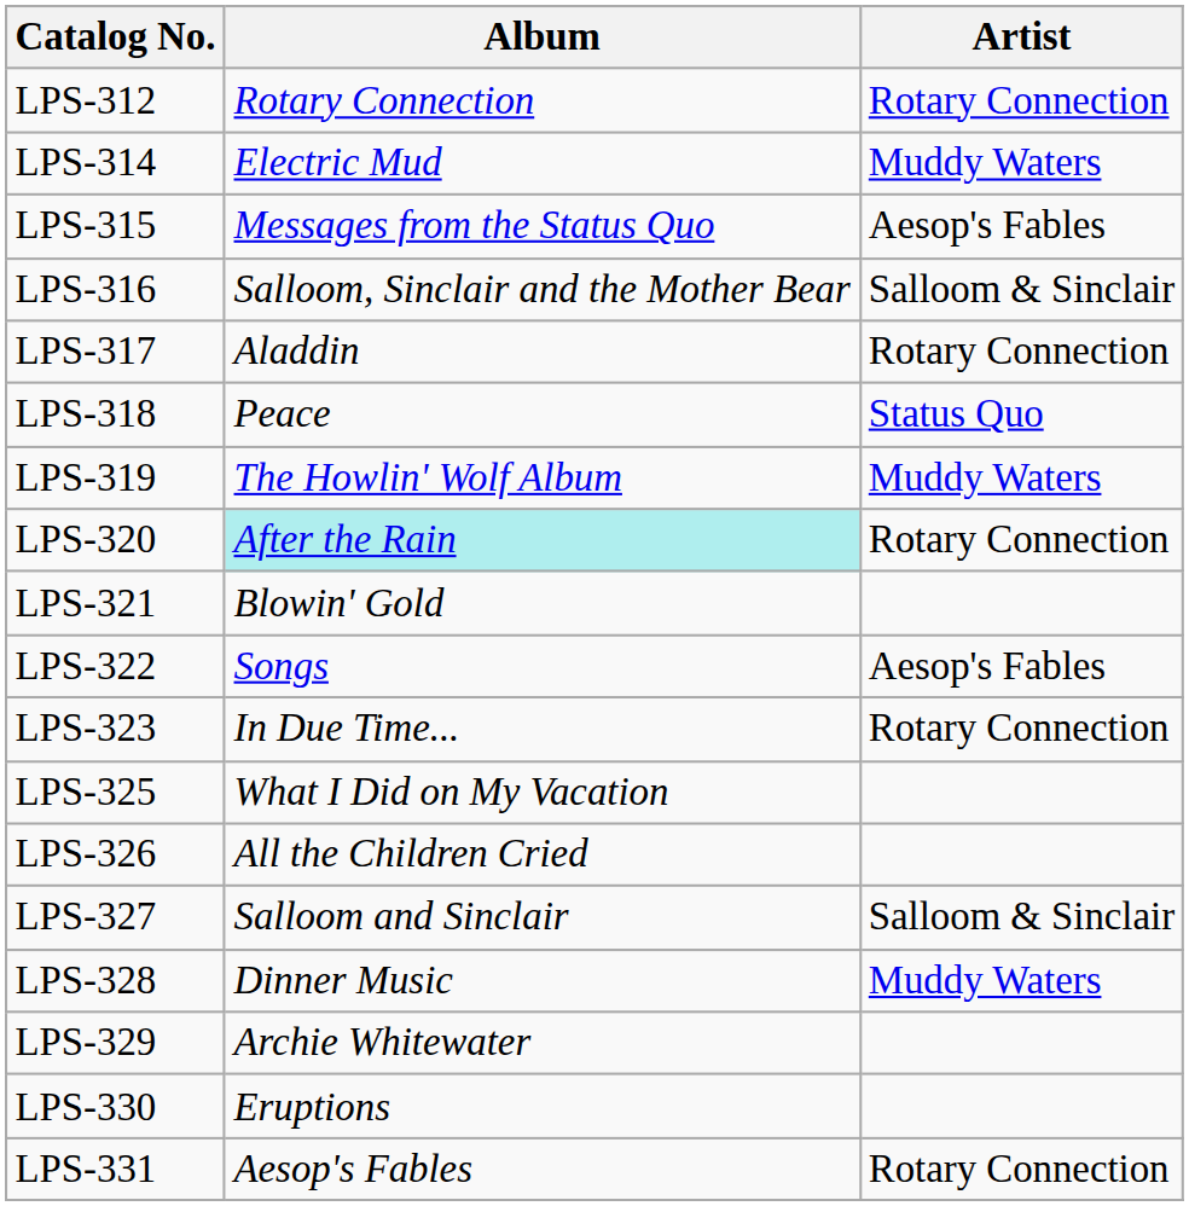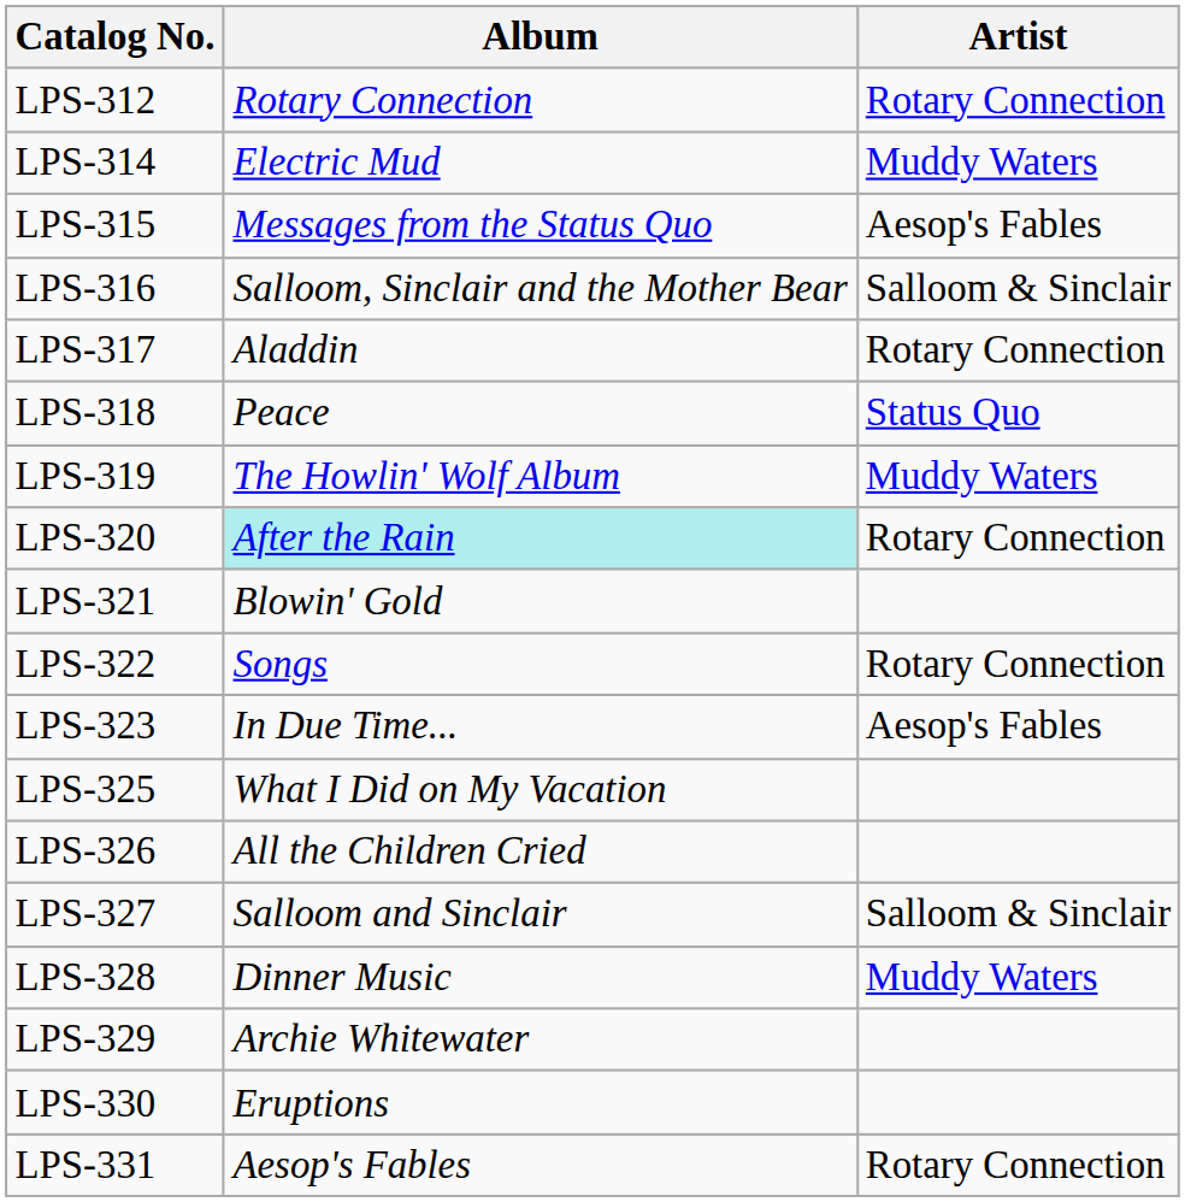LPS-322 | Artist: Aesop's Fables -> Rotary Connection
LPS-323 | Artist: Rotary Connection -> Aesop's Fables
